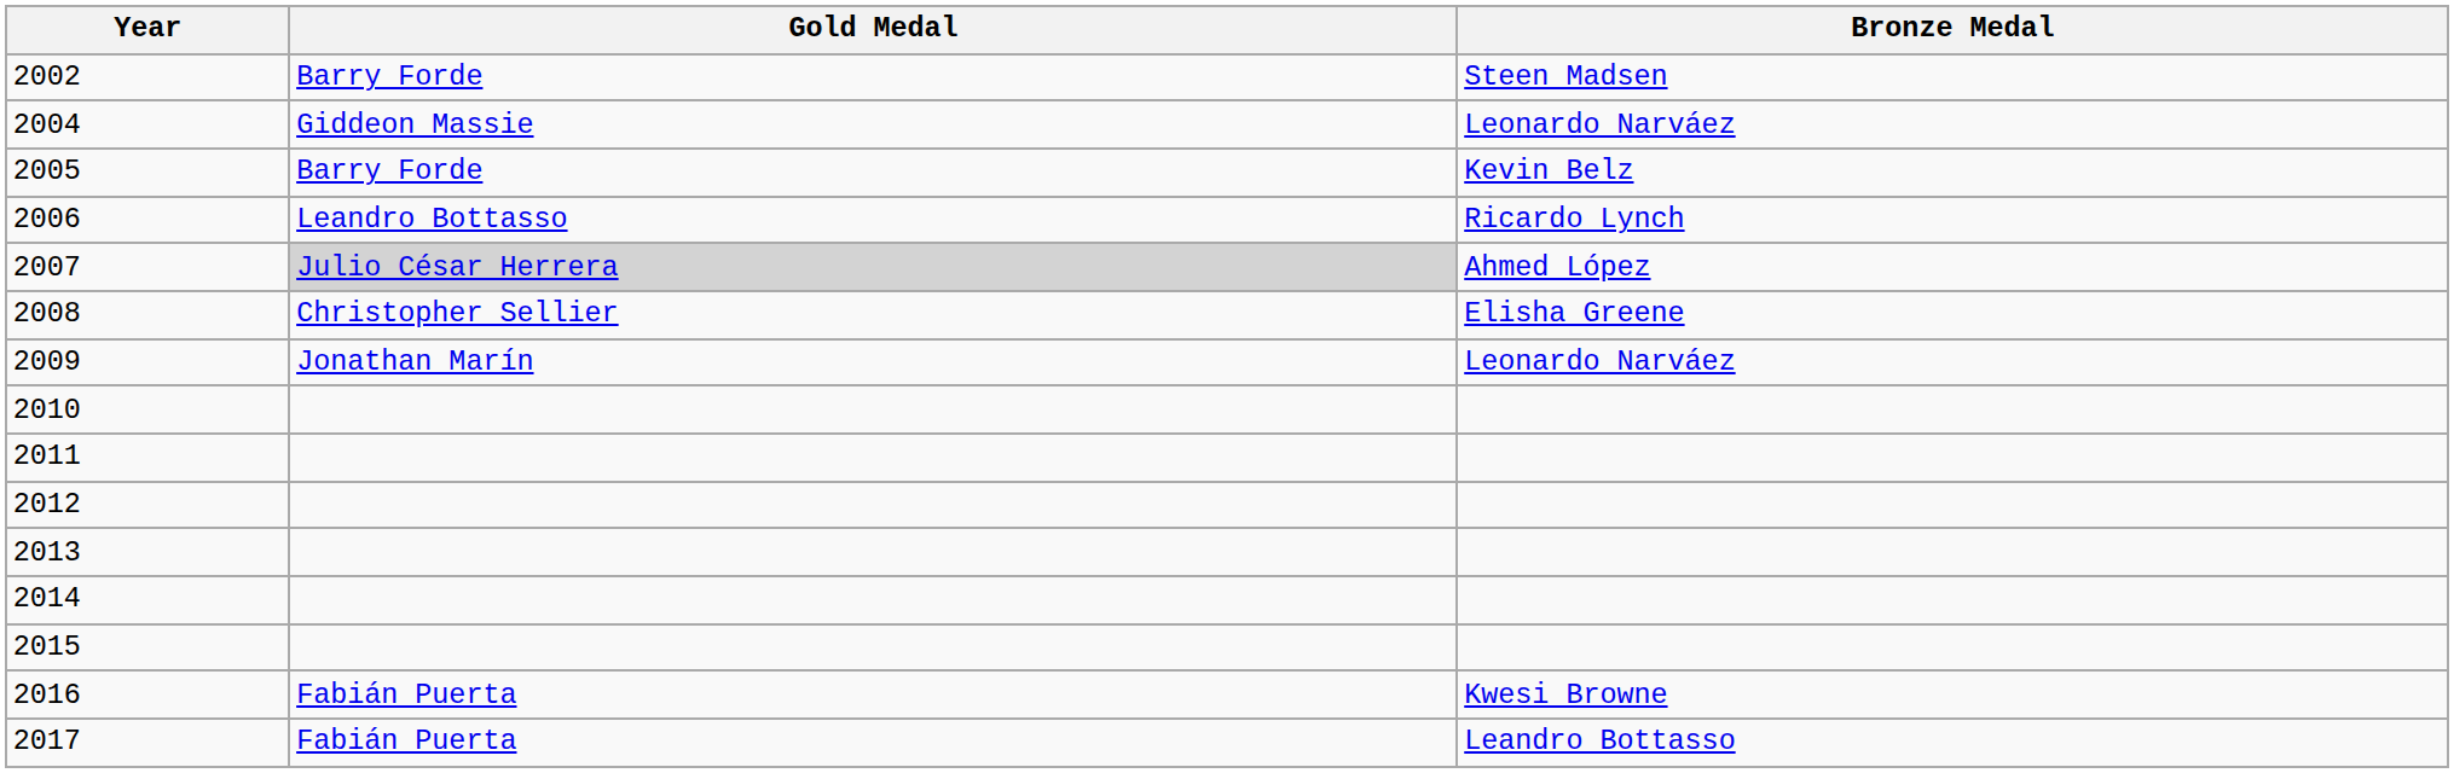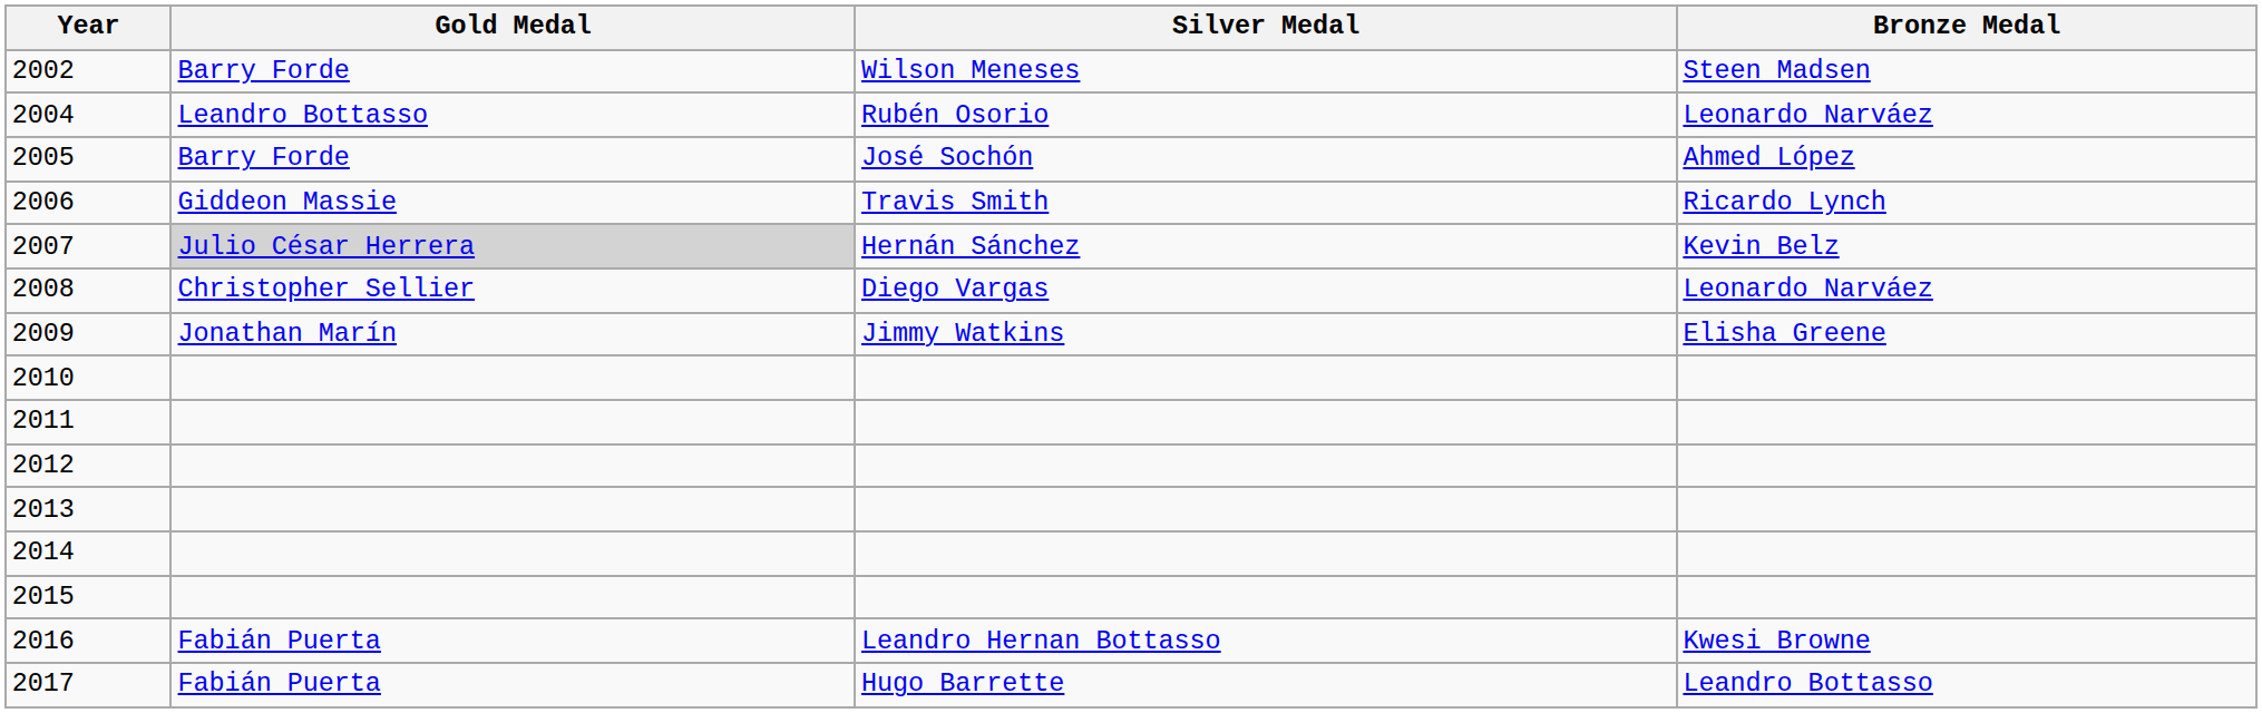+ column: Silver Medal | Wilson Meneses | Rubén Osorio | José Sochón | Travis Smith | Hernán Sánchez | Diego Vargas | Jimmy Watkins | Leandro Hernan Bottasso | Hugo Barrette
2004 | Gold Medal: Giddeon Massie -> Leandro Bottasso
2005 | Bronze Medal: Kevin Belz -> Ahmed López
2006 | Gold Medal: Leandro Bottasso -> Giddeon Massie
2007 | Bronze Medal: Ahmed López -> Kevin Belz
2008 | Bronze Medal: Elisha Greene -> Leonardo Narváez
2009 | Bronze Medal: Leonardo Narváez -> Elisha Greene
